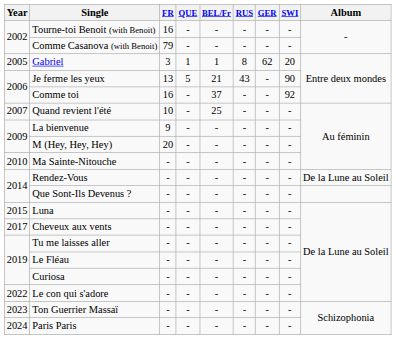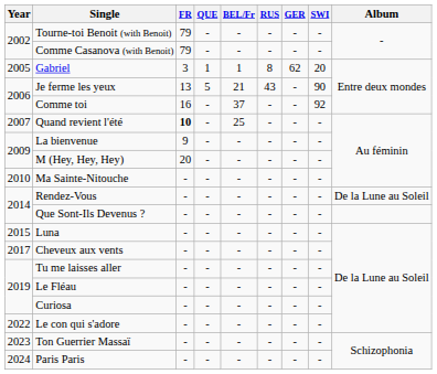Tourne-toi Benoit (with Benoit) | FR: 16 -> 79
Quand revient l'été | FR: normal -> bold
